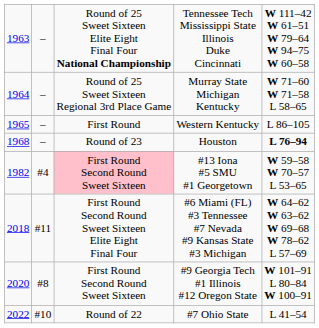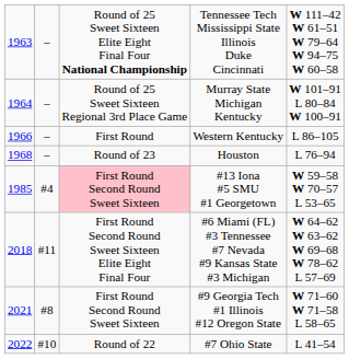Murray State Michigan Kentucky | column 5: W 71–60 W 71–58 L 58–65 -> W 101–91 L 80–84 W 100–91
Western Kentucky | column 1: 1965 -> 1966
Houston | column 5: bold -> normal
#13 Iona #5 SMU #1 Georgetown | column 1: 1982 -> 1985
#9 Georgia Tech #1 Illinois #12 Oregon State | column 1: 2020 -> 2021
#9 Georgia Tech #1 Illinois #12 Oregon State | column 5: W 101–91 L 80–84 W 100–91 -> W 71–60 W 71–58 L 58–65
